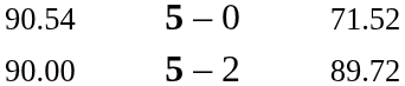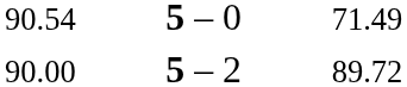90.54 | column 3: 71.52 -> 71.49
